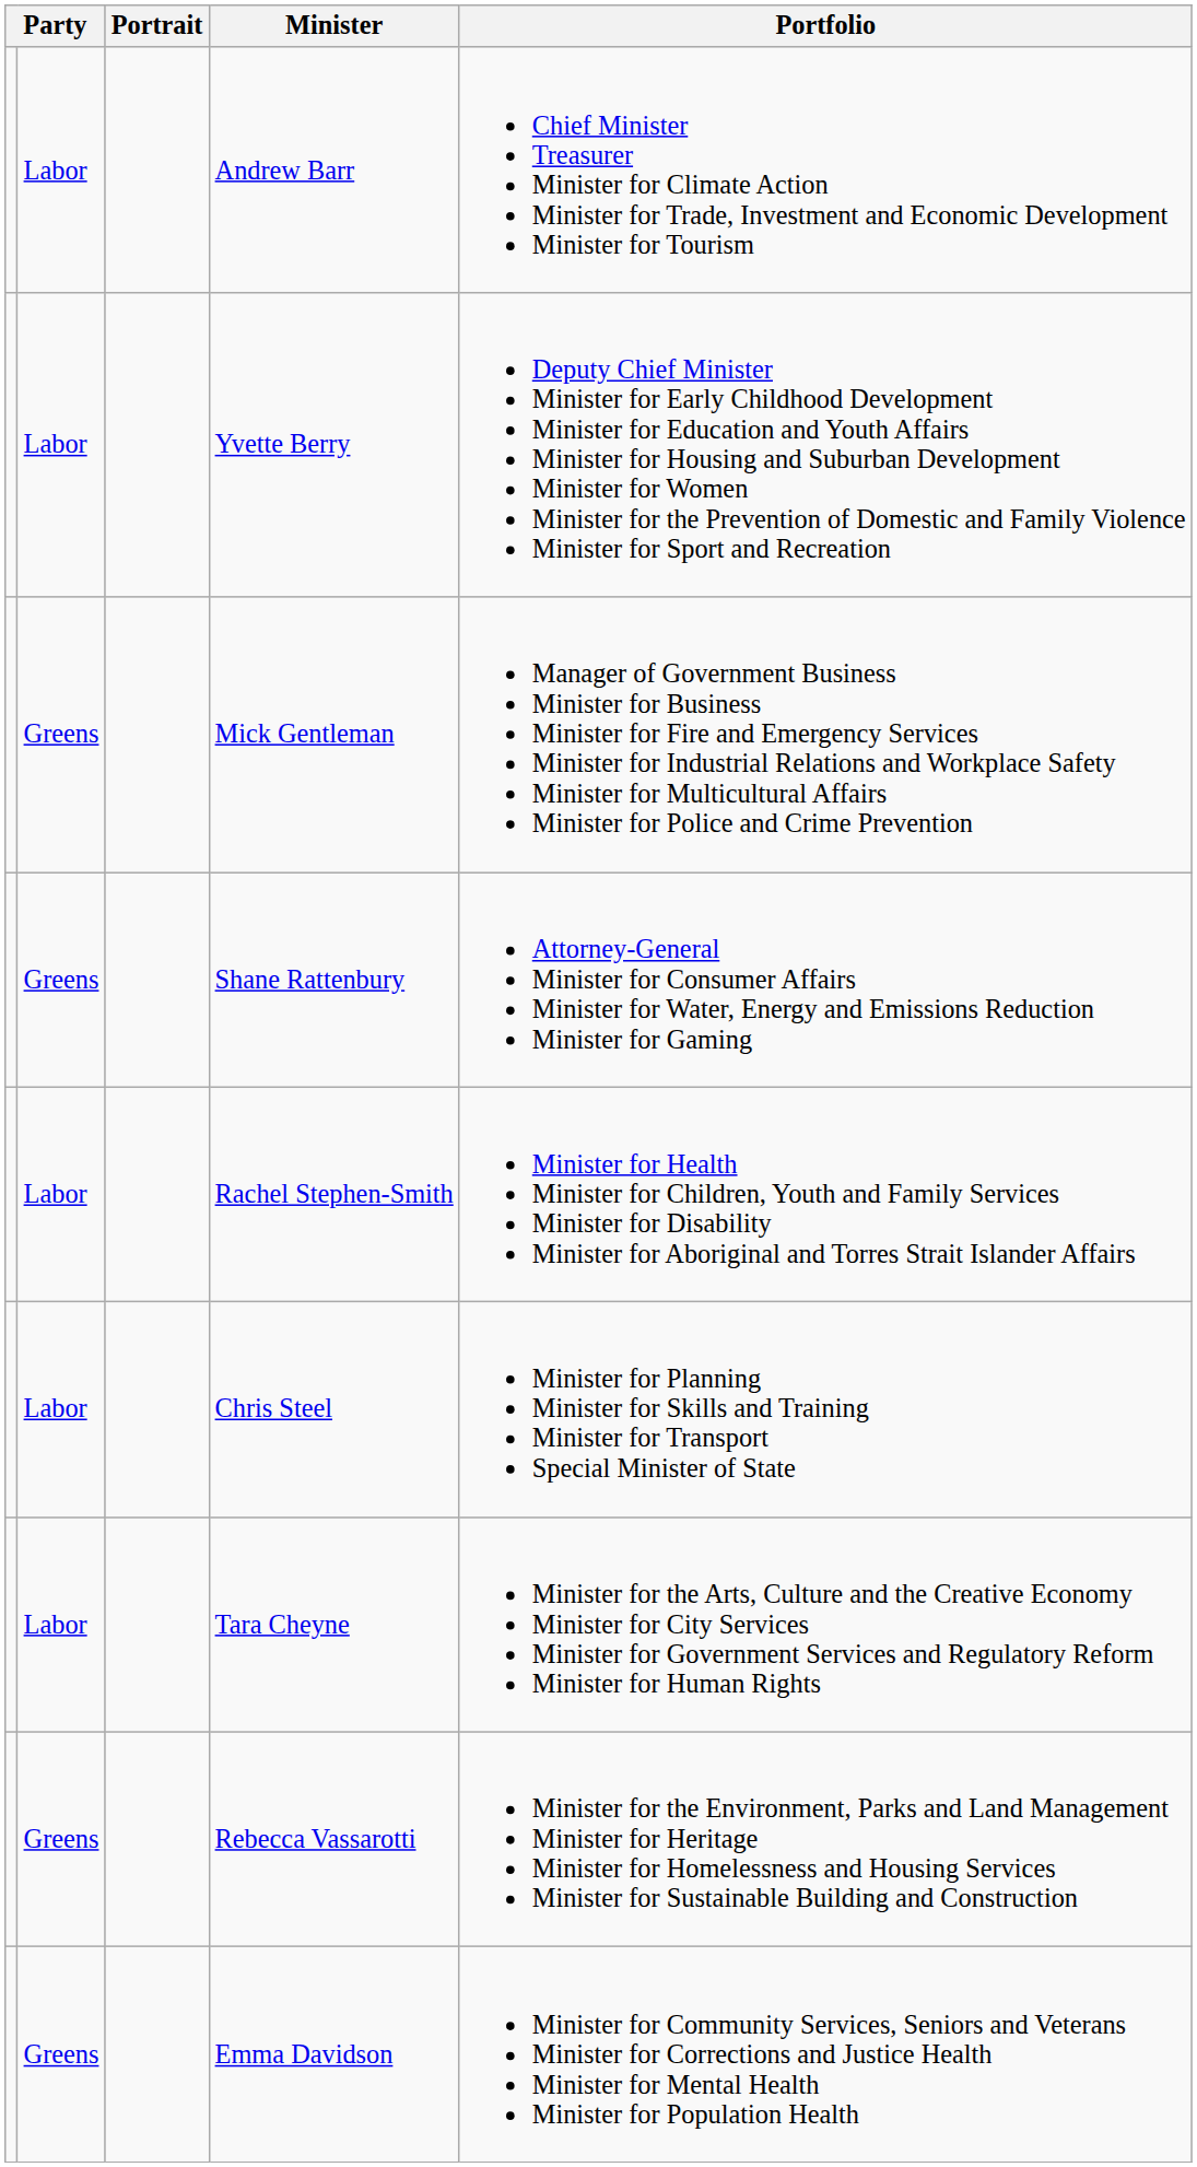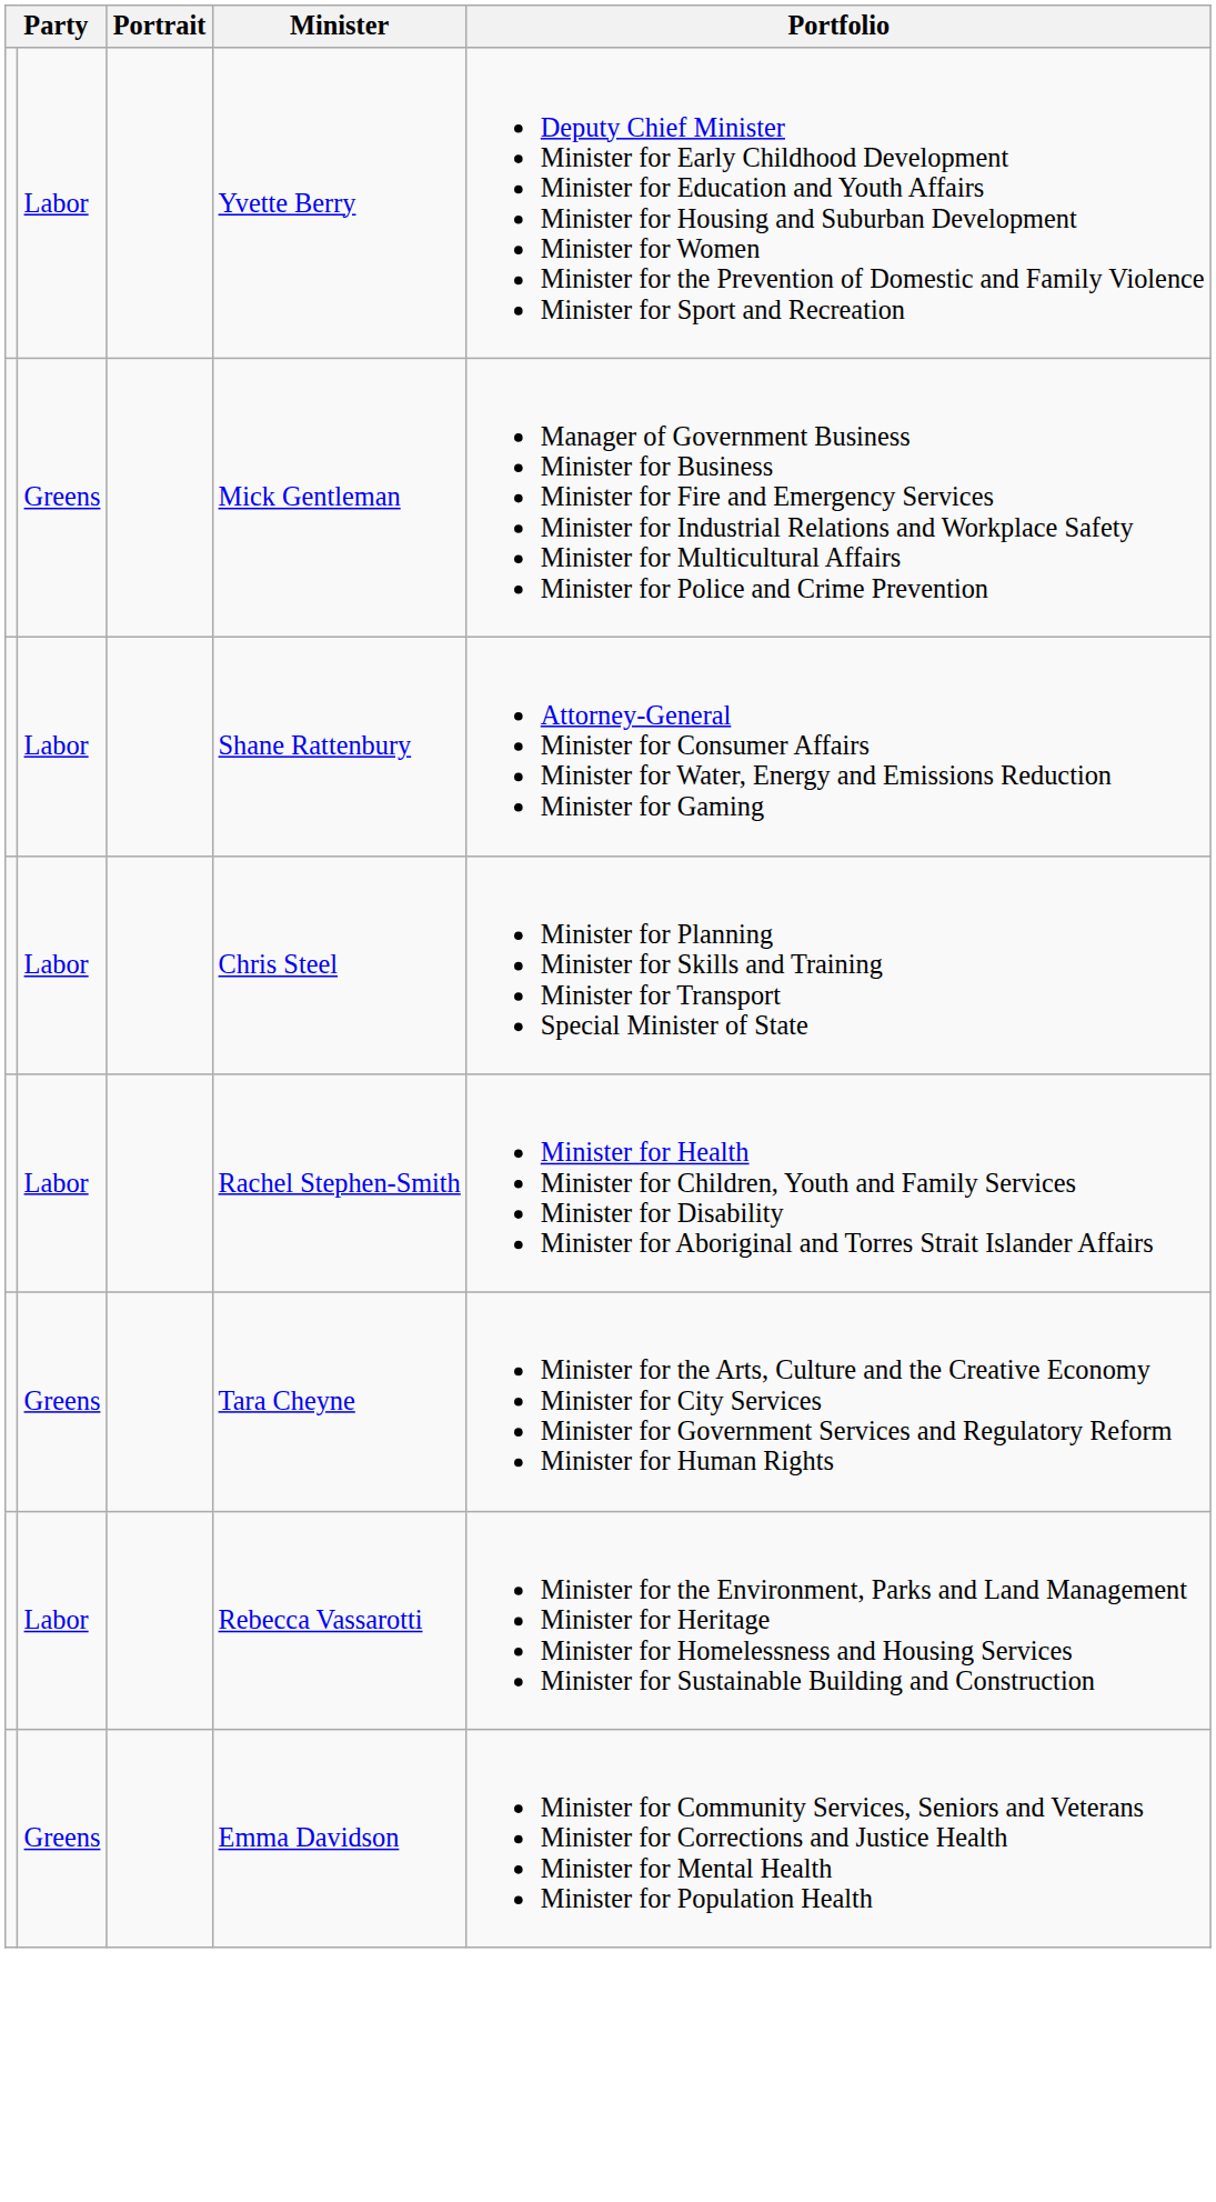- row: Labor | Andrew Barr | Chief Minister Treasurer Minister for Climate Action Minister for Trade, Investment and Economic Development Minister for Tourism
Shane Rattenbury | column 2: Greens -> Labor
rows swapped: Rachel Stephen-Smith <-> Chris Steel
Tara Cheyne | column 2: Labor -> Greens
Rebecca Vassarotti | column 2: Greens -> Labor
